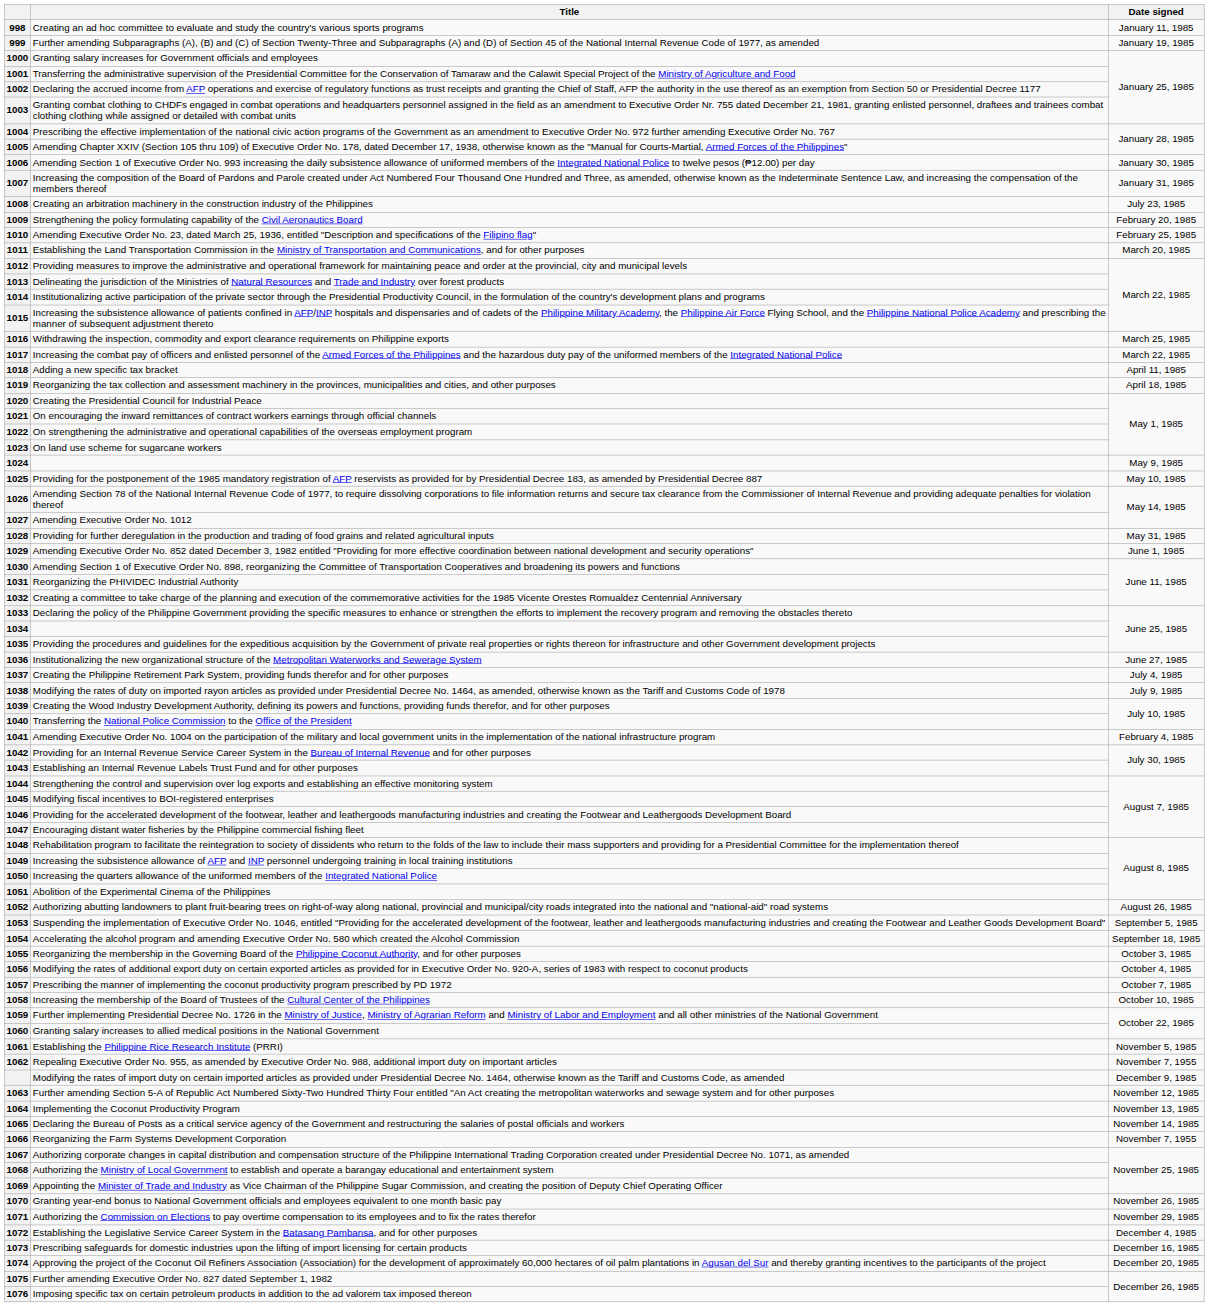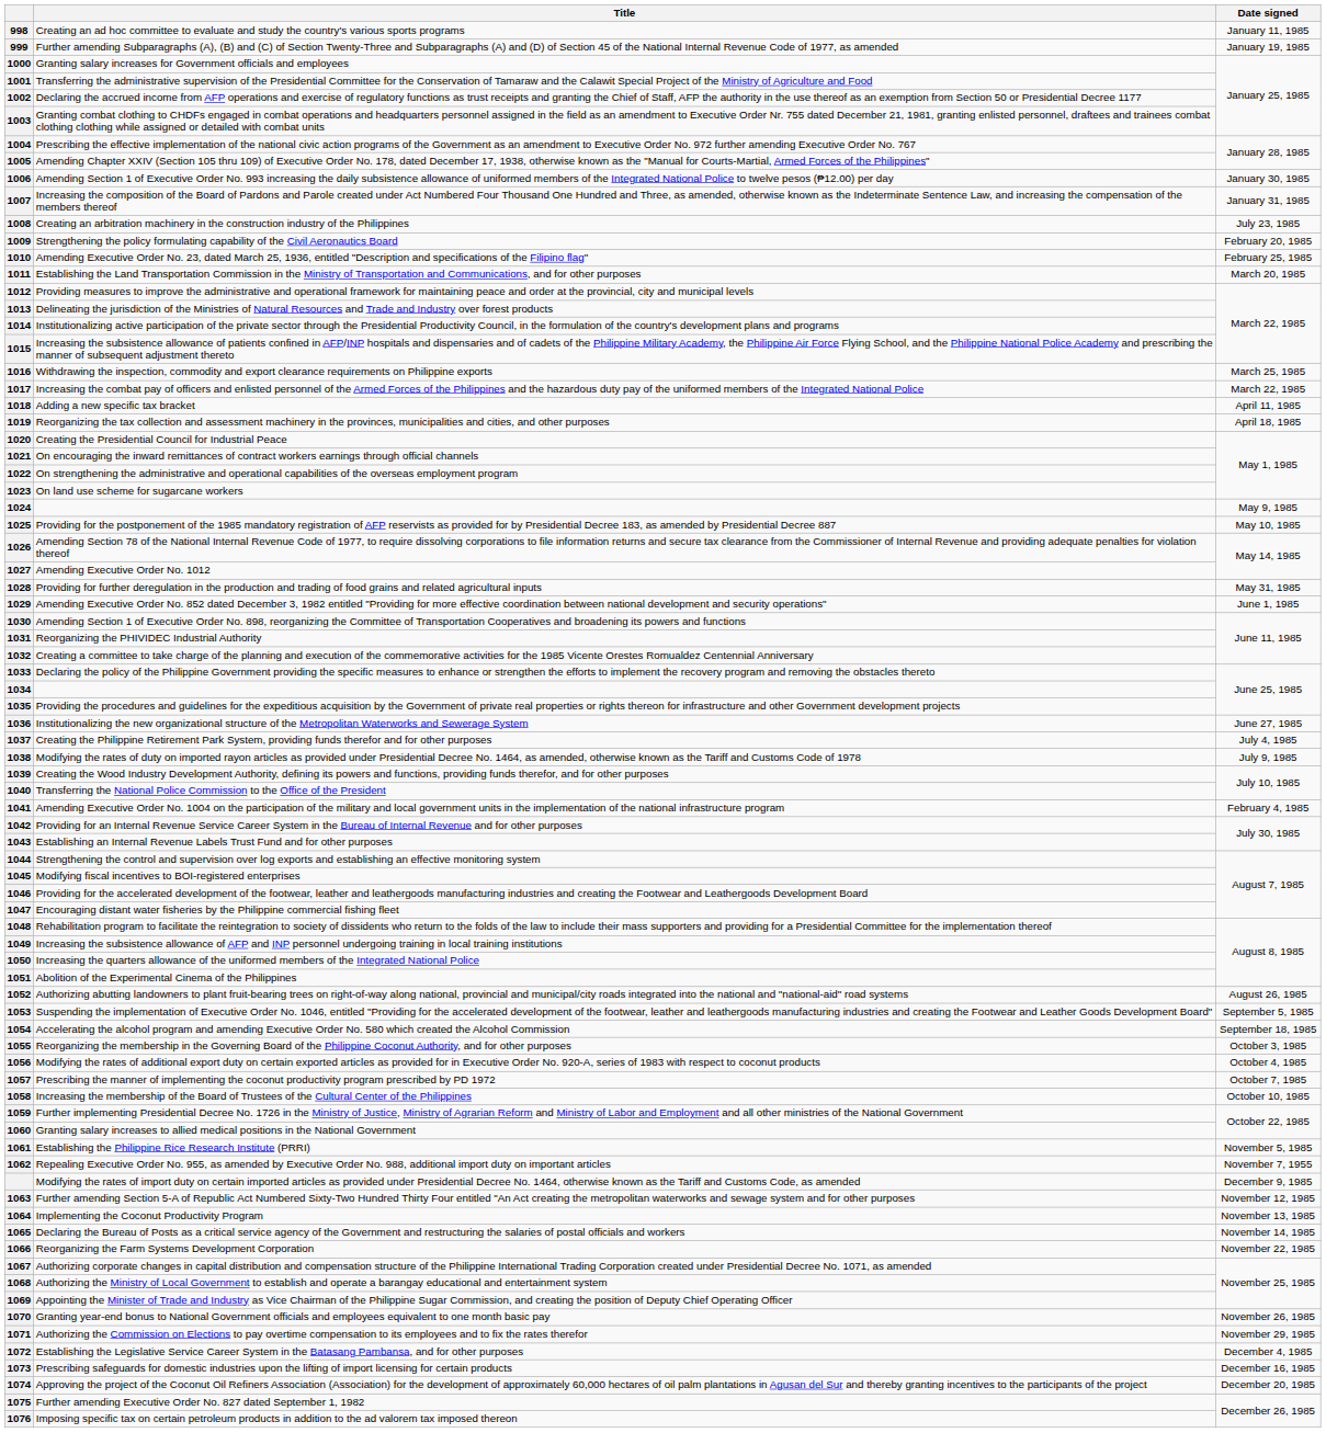1066 | Date signed: November 7, 1955 -> November 22, 1985
